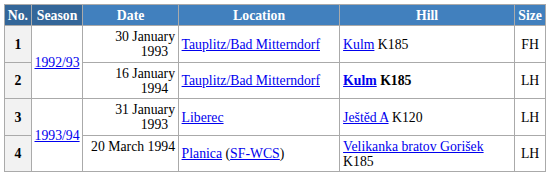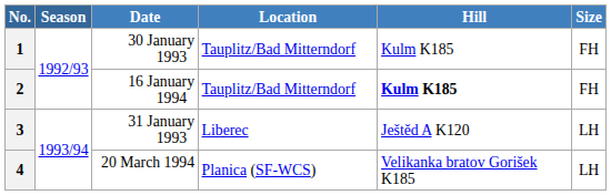2 | Size: LH -> FH
